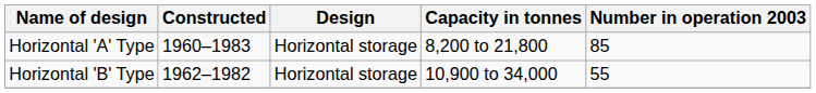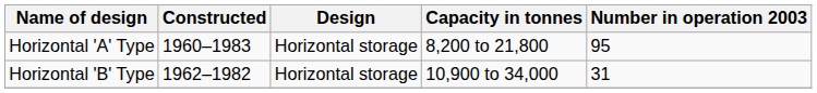Horizontal 'A' Type | Number in operation 2003: 85 -> 95
Horizontal 'B' Type | Number in operation 2003: 55 -> 31
